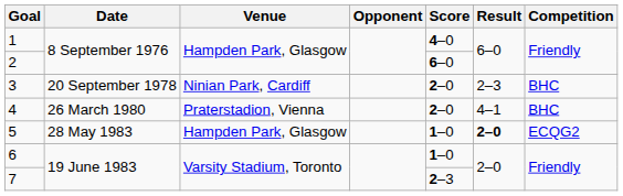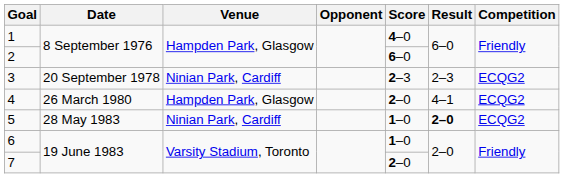3 | Score: 2–0 -> 2–3
3 | Competition: BHC -> ECQG2
4 | Venue: Praterstadion, Vienna -> Hampden Park, Glasgow
4 | Competition: BHC -> ECQG2
5 | Venue: Hampden Park, Glasgow -> Ninian Park, Cardiff
7 | Score: 2–3 -> 2–0
